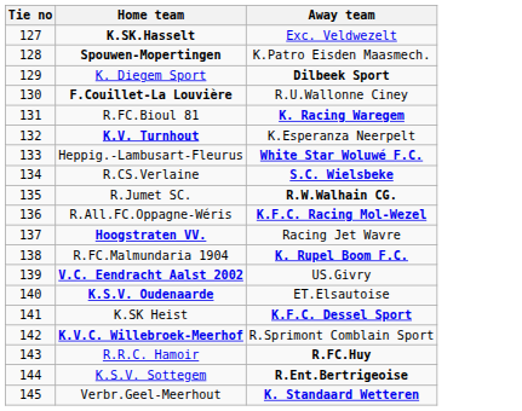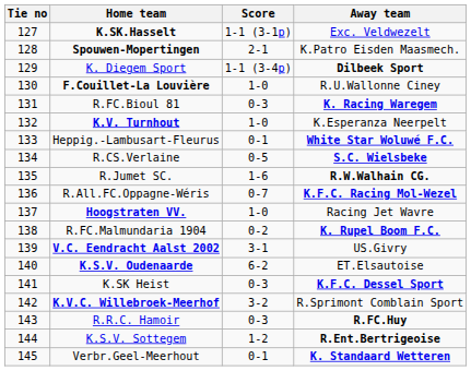+ column: Score | 1-1 (3-1p) | 2-1 | 1-1 (3-4p) | 1-0 | 0-3 | 1-0 | 0-1 | 0-5 | 1-6 | 0-7 | 1-0 | 0-2 | 3-1 | 6-2 | 0-3 | 3-2 | 0-3 | 1-2 | 0-1
